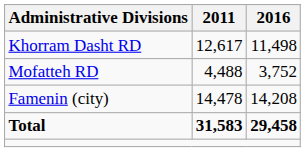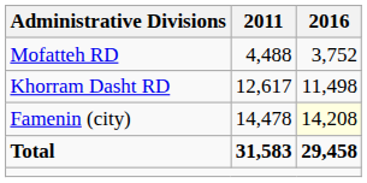rows swapped: Khorram Dasht RD <-> Mofatteh RD
Famenin (city) | 2016: no background -> lightyellow background
